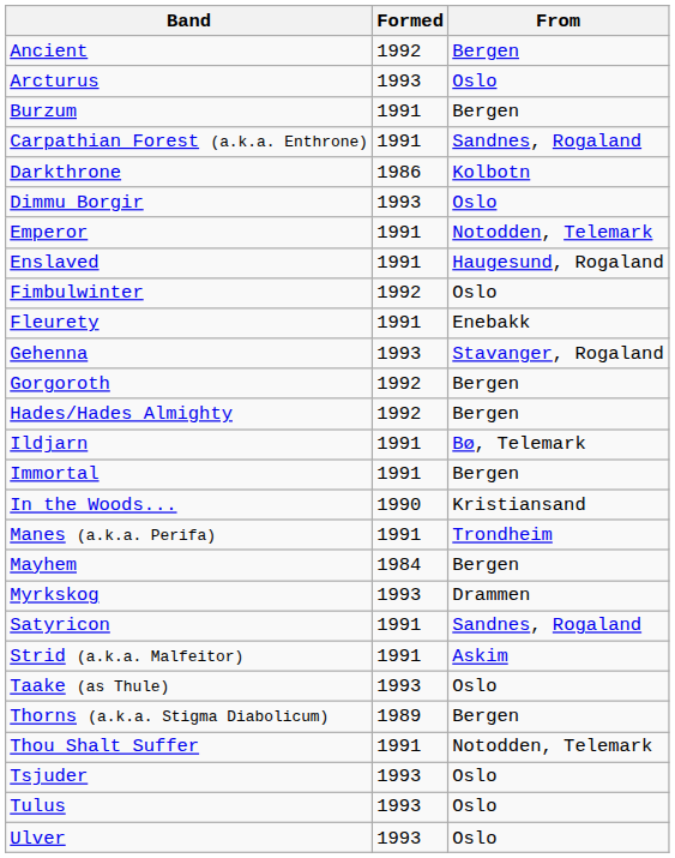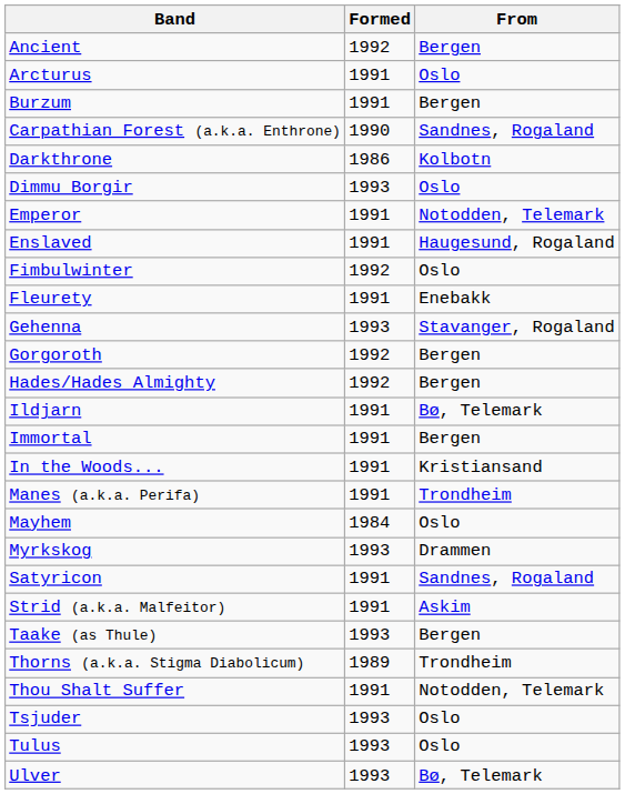Arcturus | Formed: 1993 -> 1991
Carpathian Forest (a.k.a. Enthrone) | Formed: 1991 -> 1990
In the Woods... | Formed: 1990 -> 1991
Mayhem | From: Bergen -> Oslo
Taake (as Thule) | From: Oslo -> Bergen
Thorns (a.k.a. Stigma Diabolicum) | From: Bergen -> Trondheim
Ulver | From: Oslo -> Bø, Telemark
